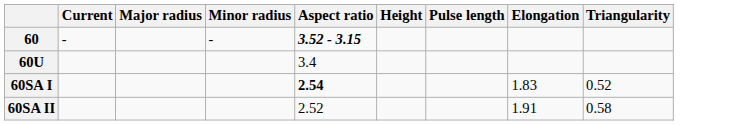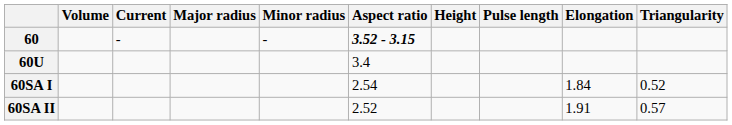+ column: Volume
60SA I | Aspect ratio: bold -> normal
60SA I | Elongation: 1.83 -> 1.84
60SA II | Triangularity: 0.58 -> 0.57
